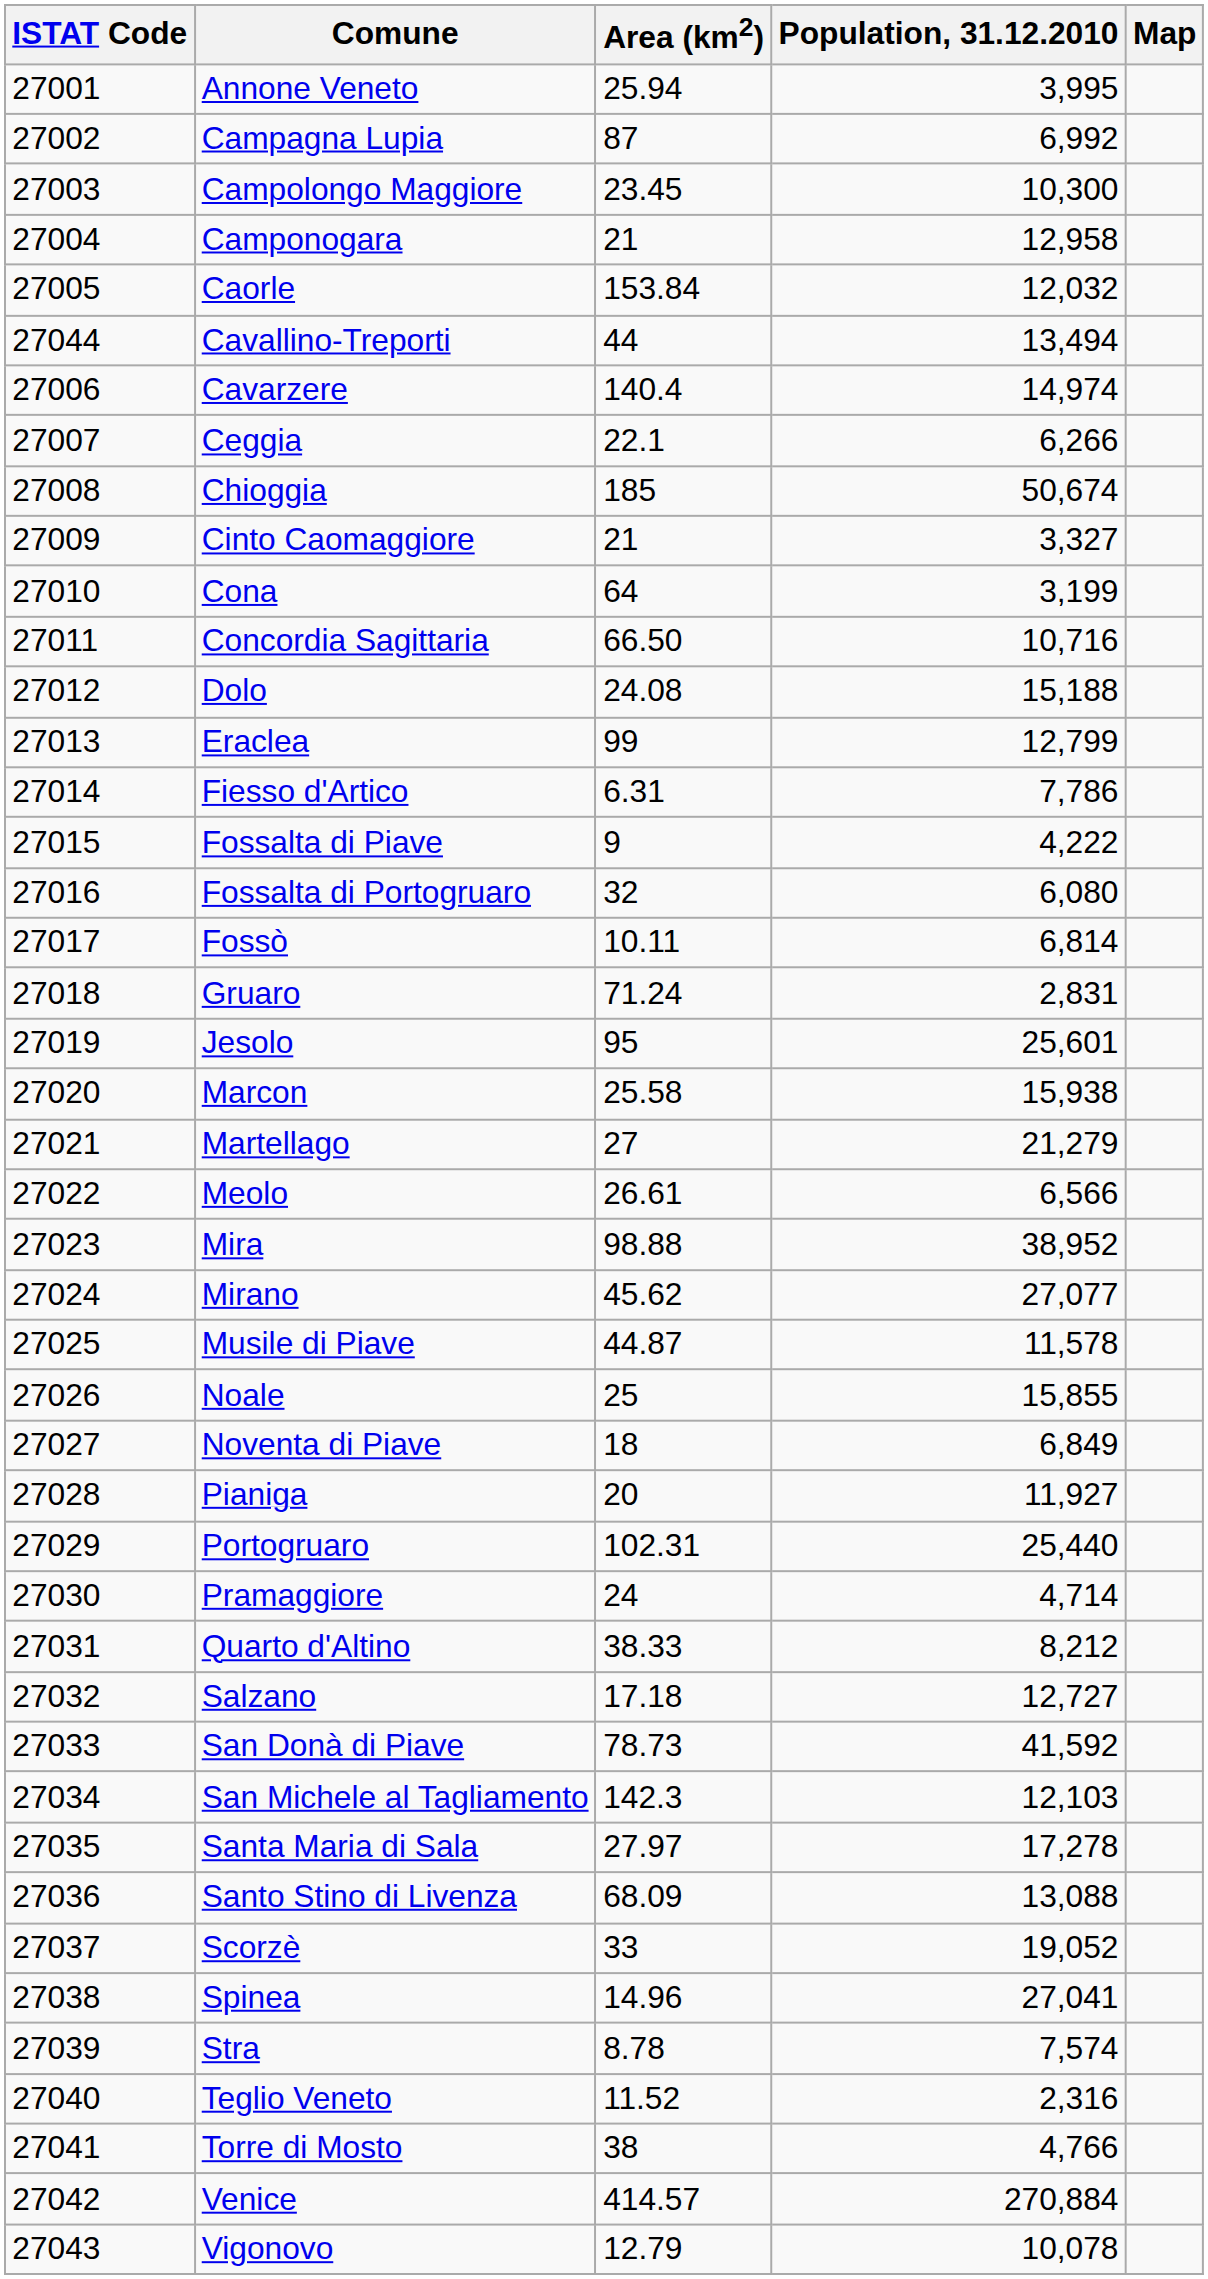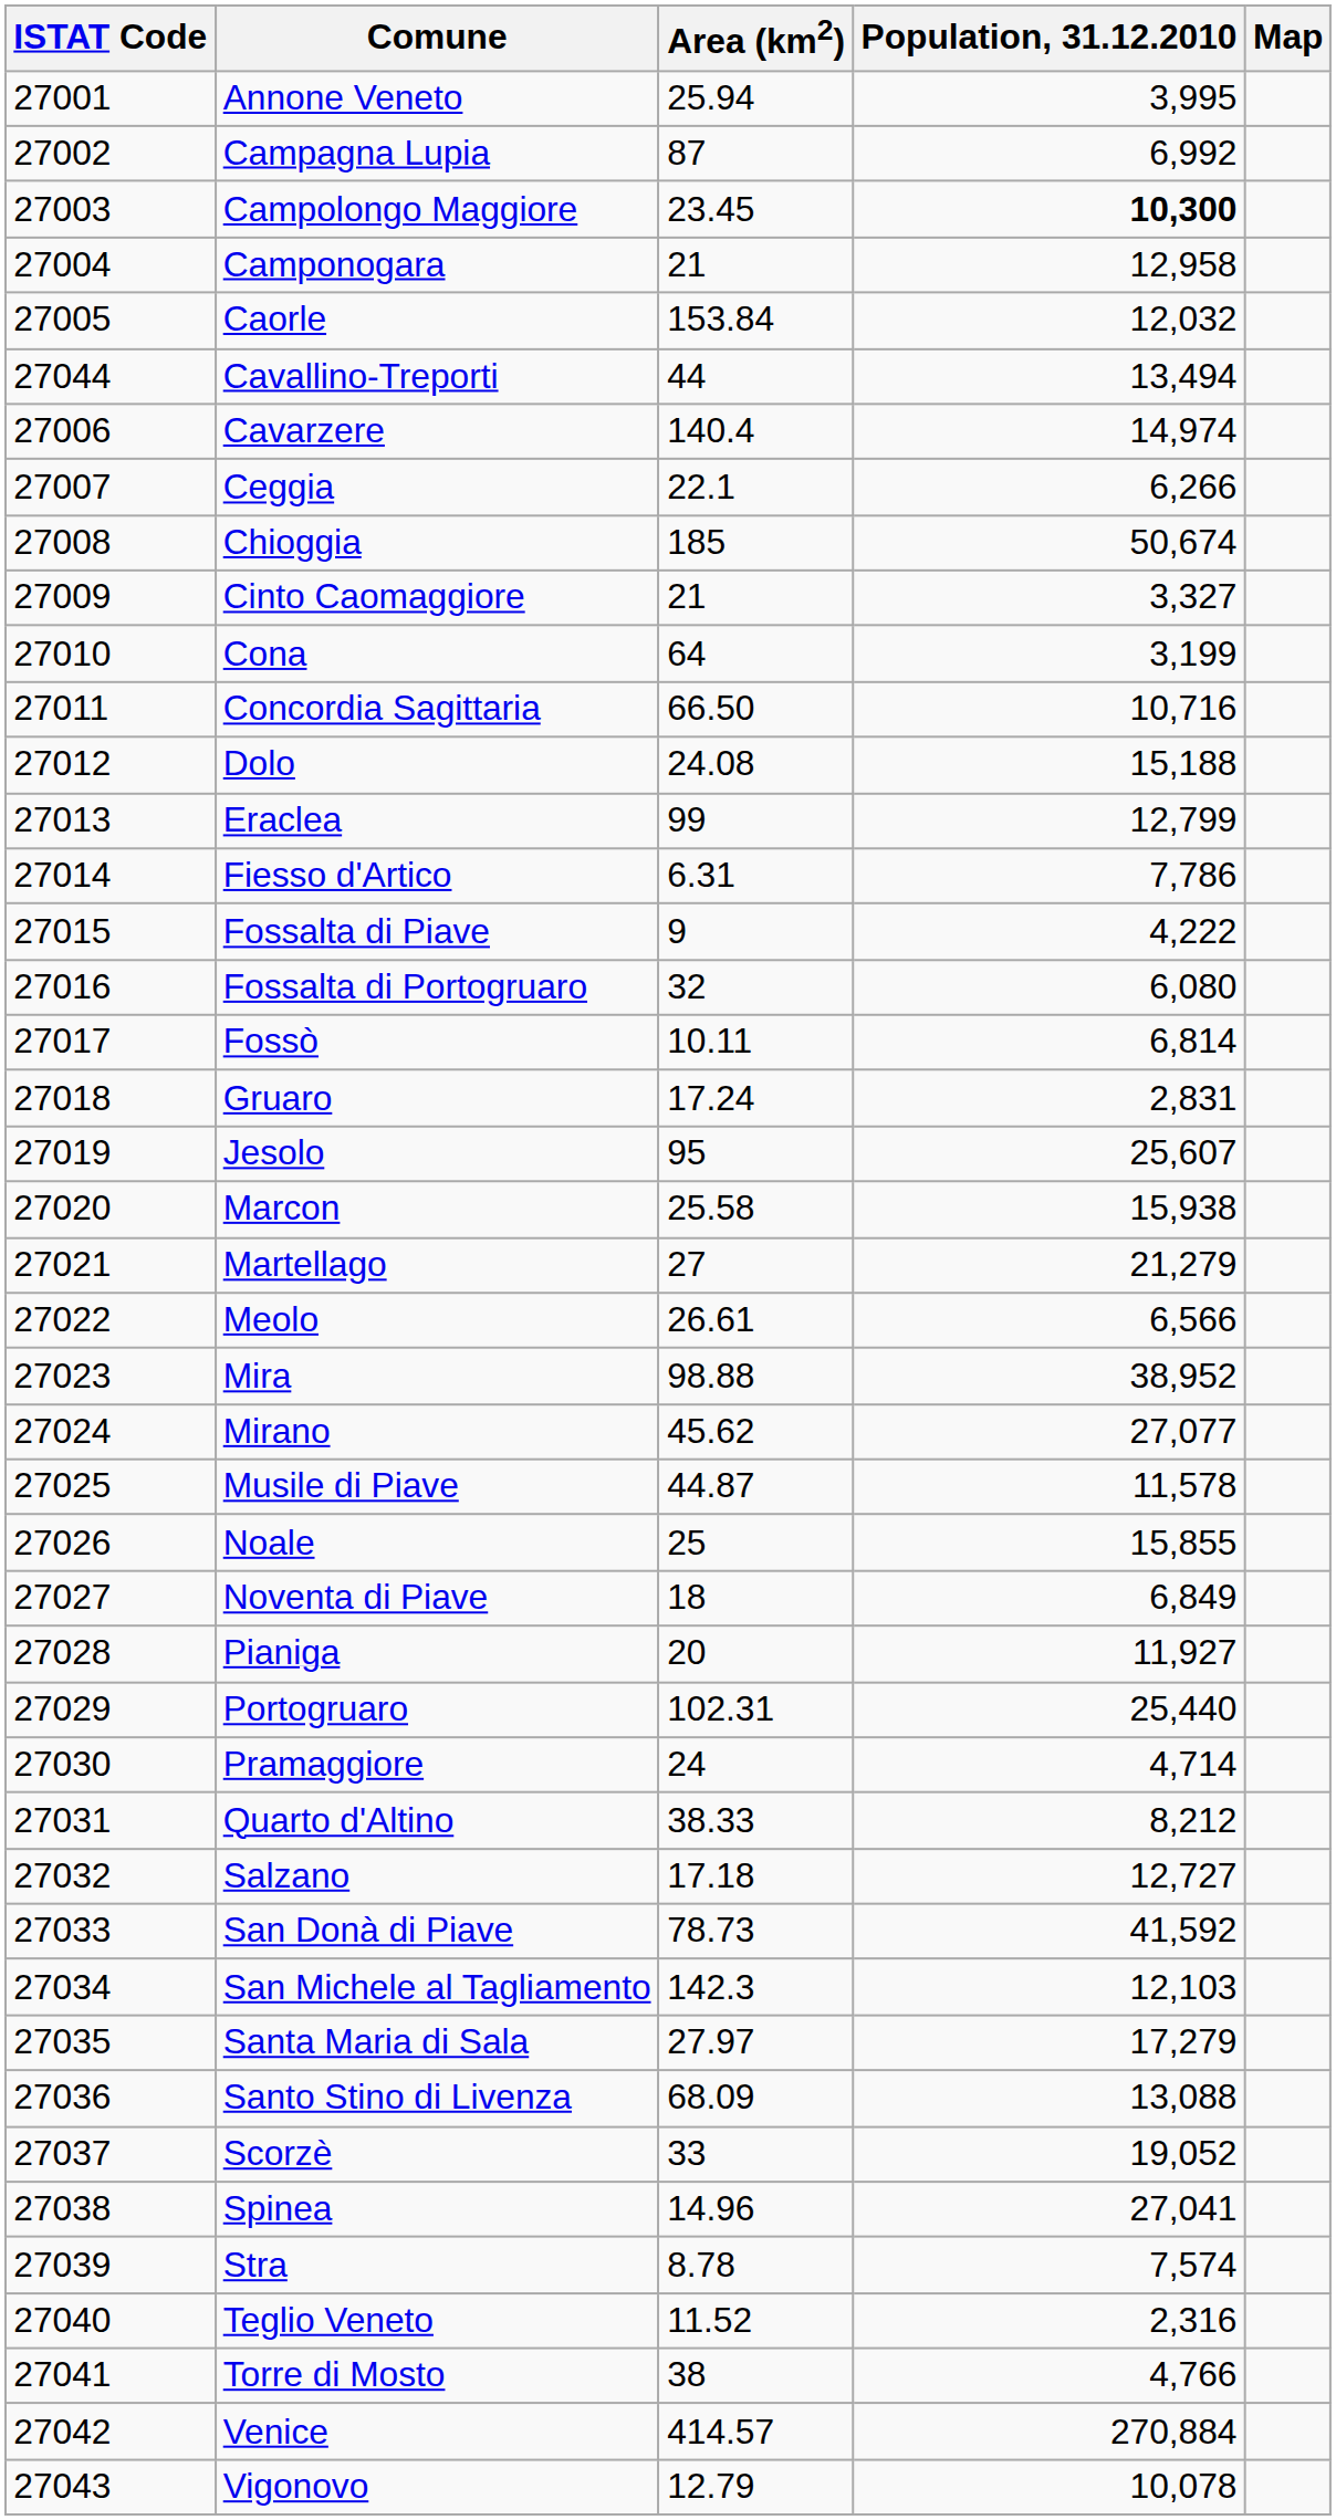Campolongo Maggiore | Population, 31.12.2010: normal -> bold
Gruaro | Area (km2): 71.24 -> 17.24
Jesolo | Population, 31.12.2010: 25,601 -> 25,607
Santa Maria di Sala | Population, 31.12.2010: 17,278 -> 17,279
